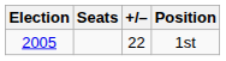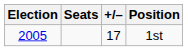1st | +/–: 22 -> 17
